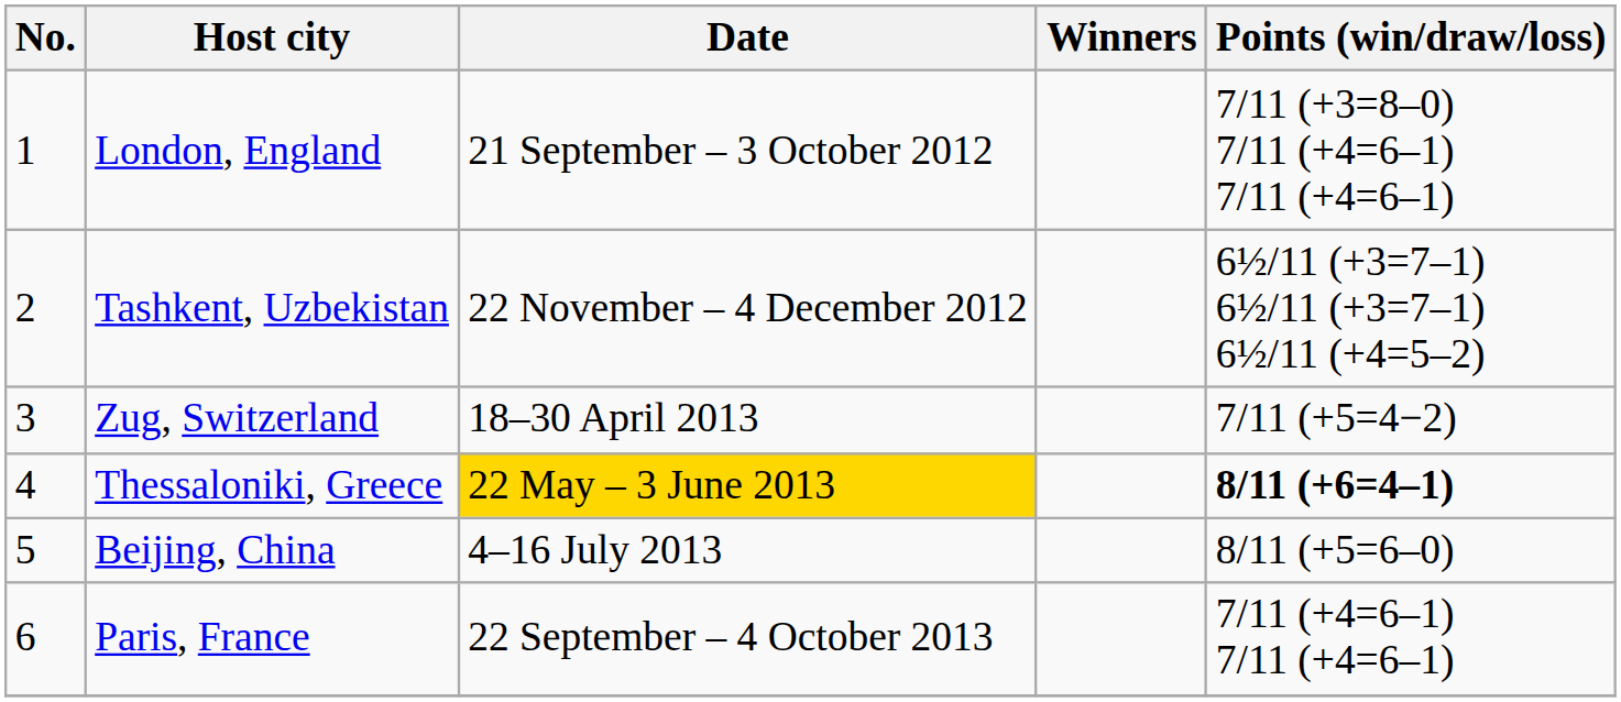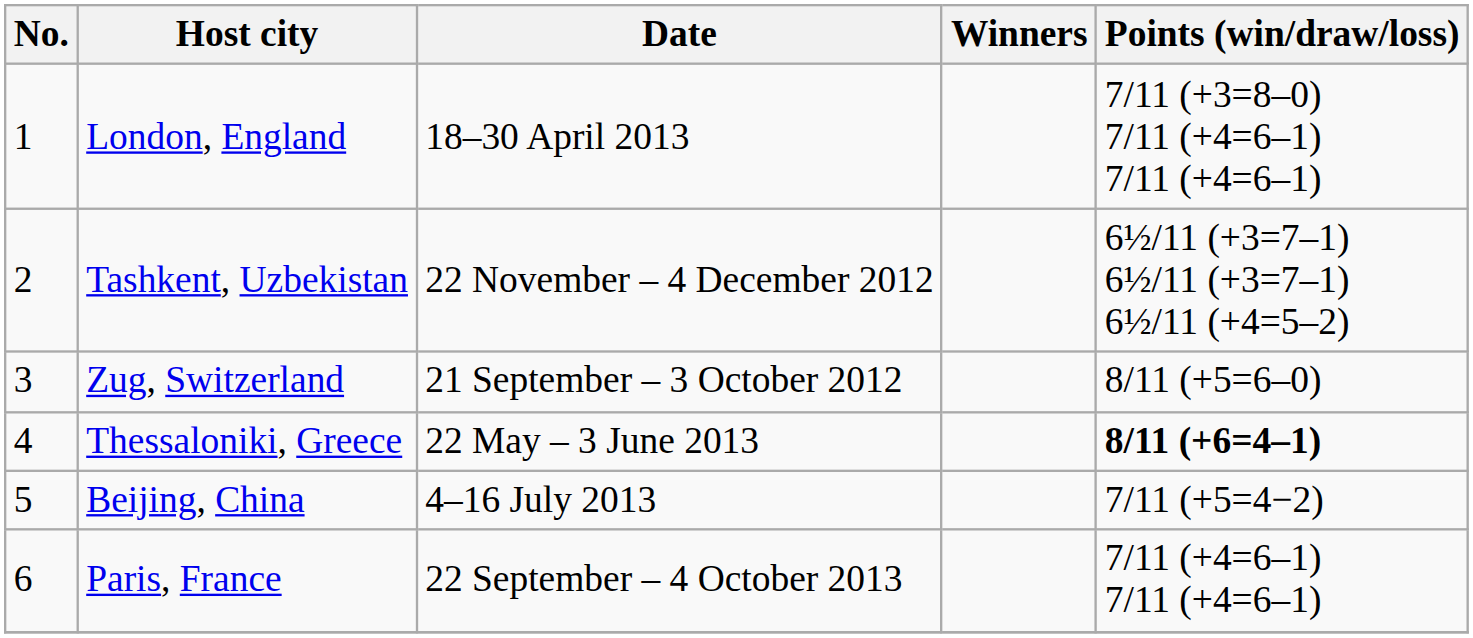London, England | Date: 21 September – 3 October 2012 -> 18–30 April 2013
Zug, Switzerland | Date: 18–30 April 2013 -> 21 September – 3 October 2012
Zug, Switzerland | Points (win/draw/loss): 7/11 (+5=4−2) -> 8/11 (+5=6–0)
Thessaloniki, Greece | Date: gold background -> no background
Beijing, China | Points (win/draw/loss): 8/11 (+5=6–0) -> 7/11 (+5=4−2)
